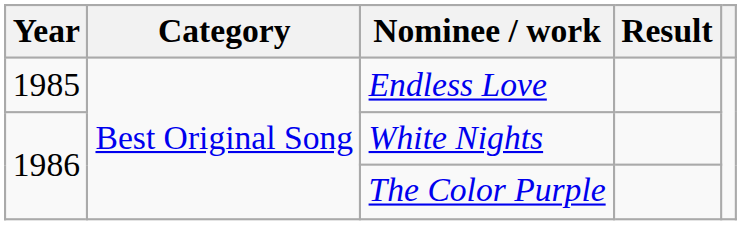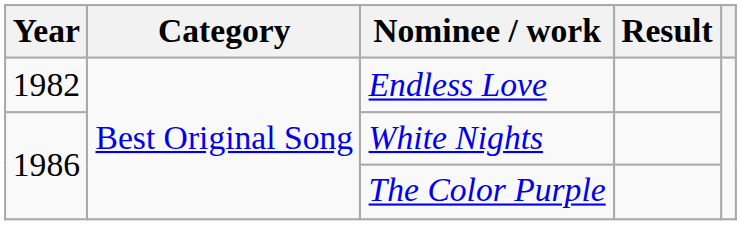Endless Love | Year: 1985 -> 1982
